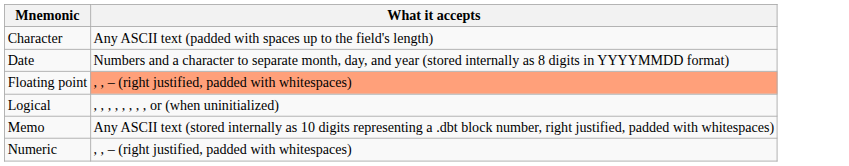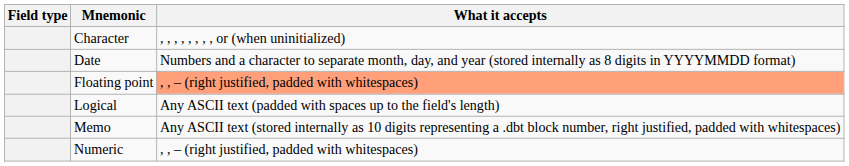+ column: Field type
Character | What it accepts: Any ASCII text (padded with spaces up to the field's length) -> , , , , , , , , or (when uninitialized)
Logical | What it accepts: , , , , , , , , or (when uninitialized) -> Any ASCII text (padded with spaces up to the field's length)
